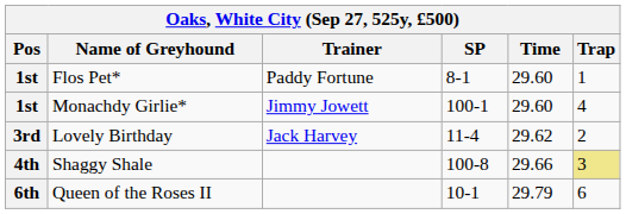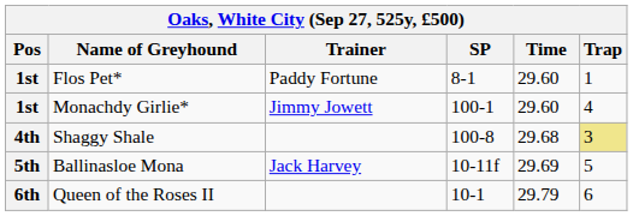- row: 3rd | Lovely Birthday | Jack Harvey | 11-4 | 29.62 | 2
Shaggy Shale | Time: 29.66 -> 29.68
+ row: 5th | Ballinasloe Mona | Jack Harvey | 10-11f | 29.69 | 5
